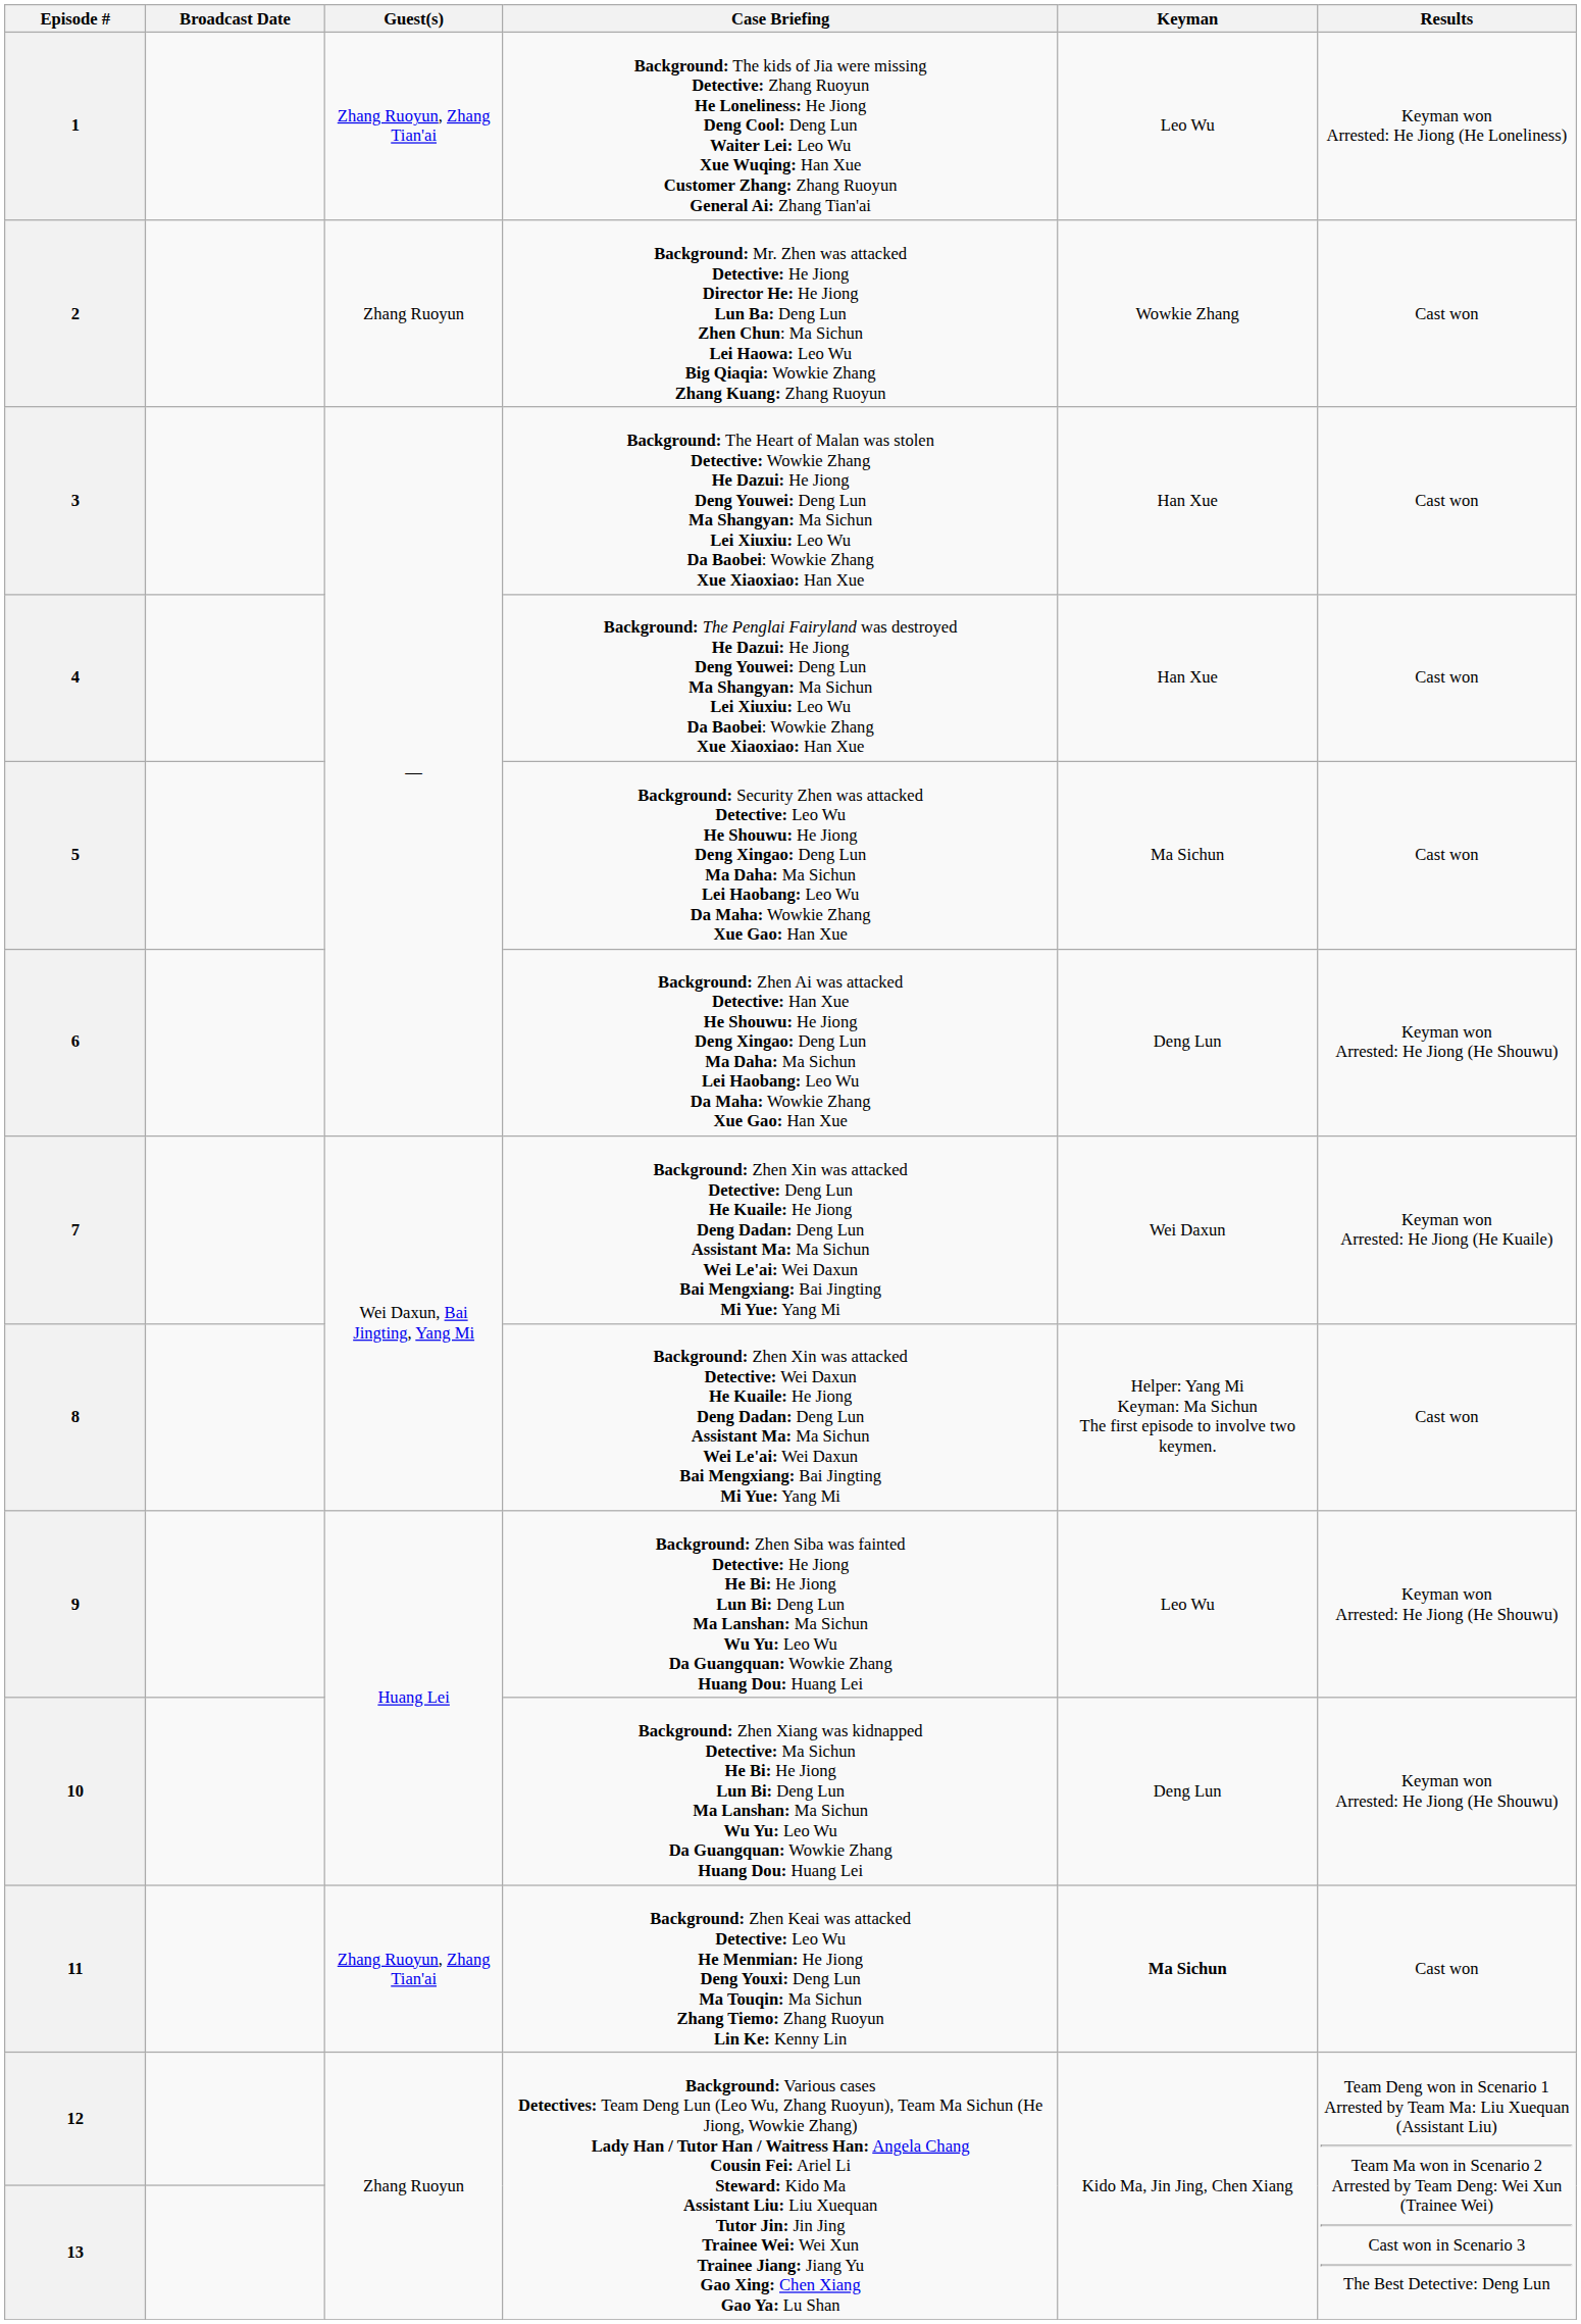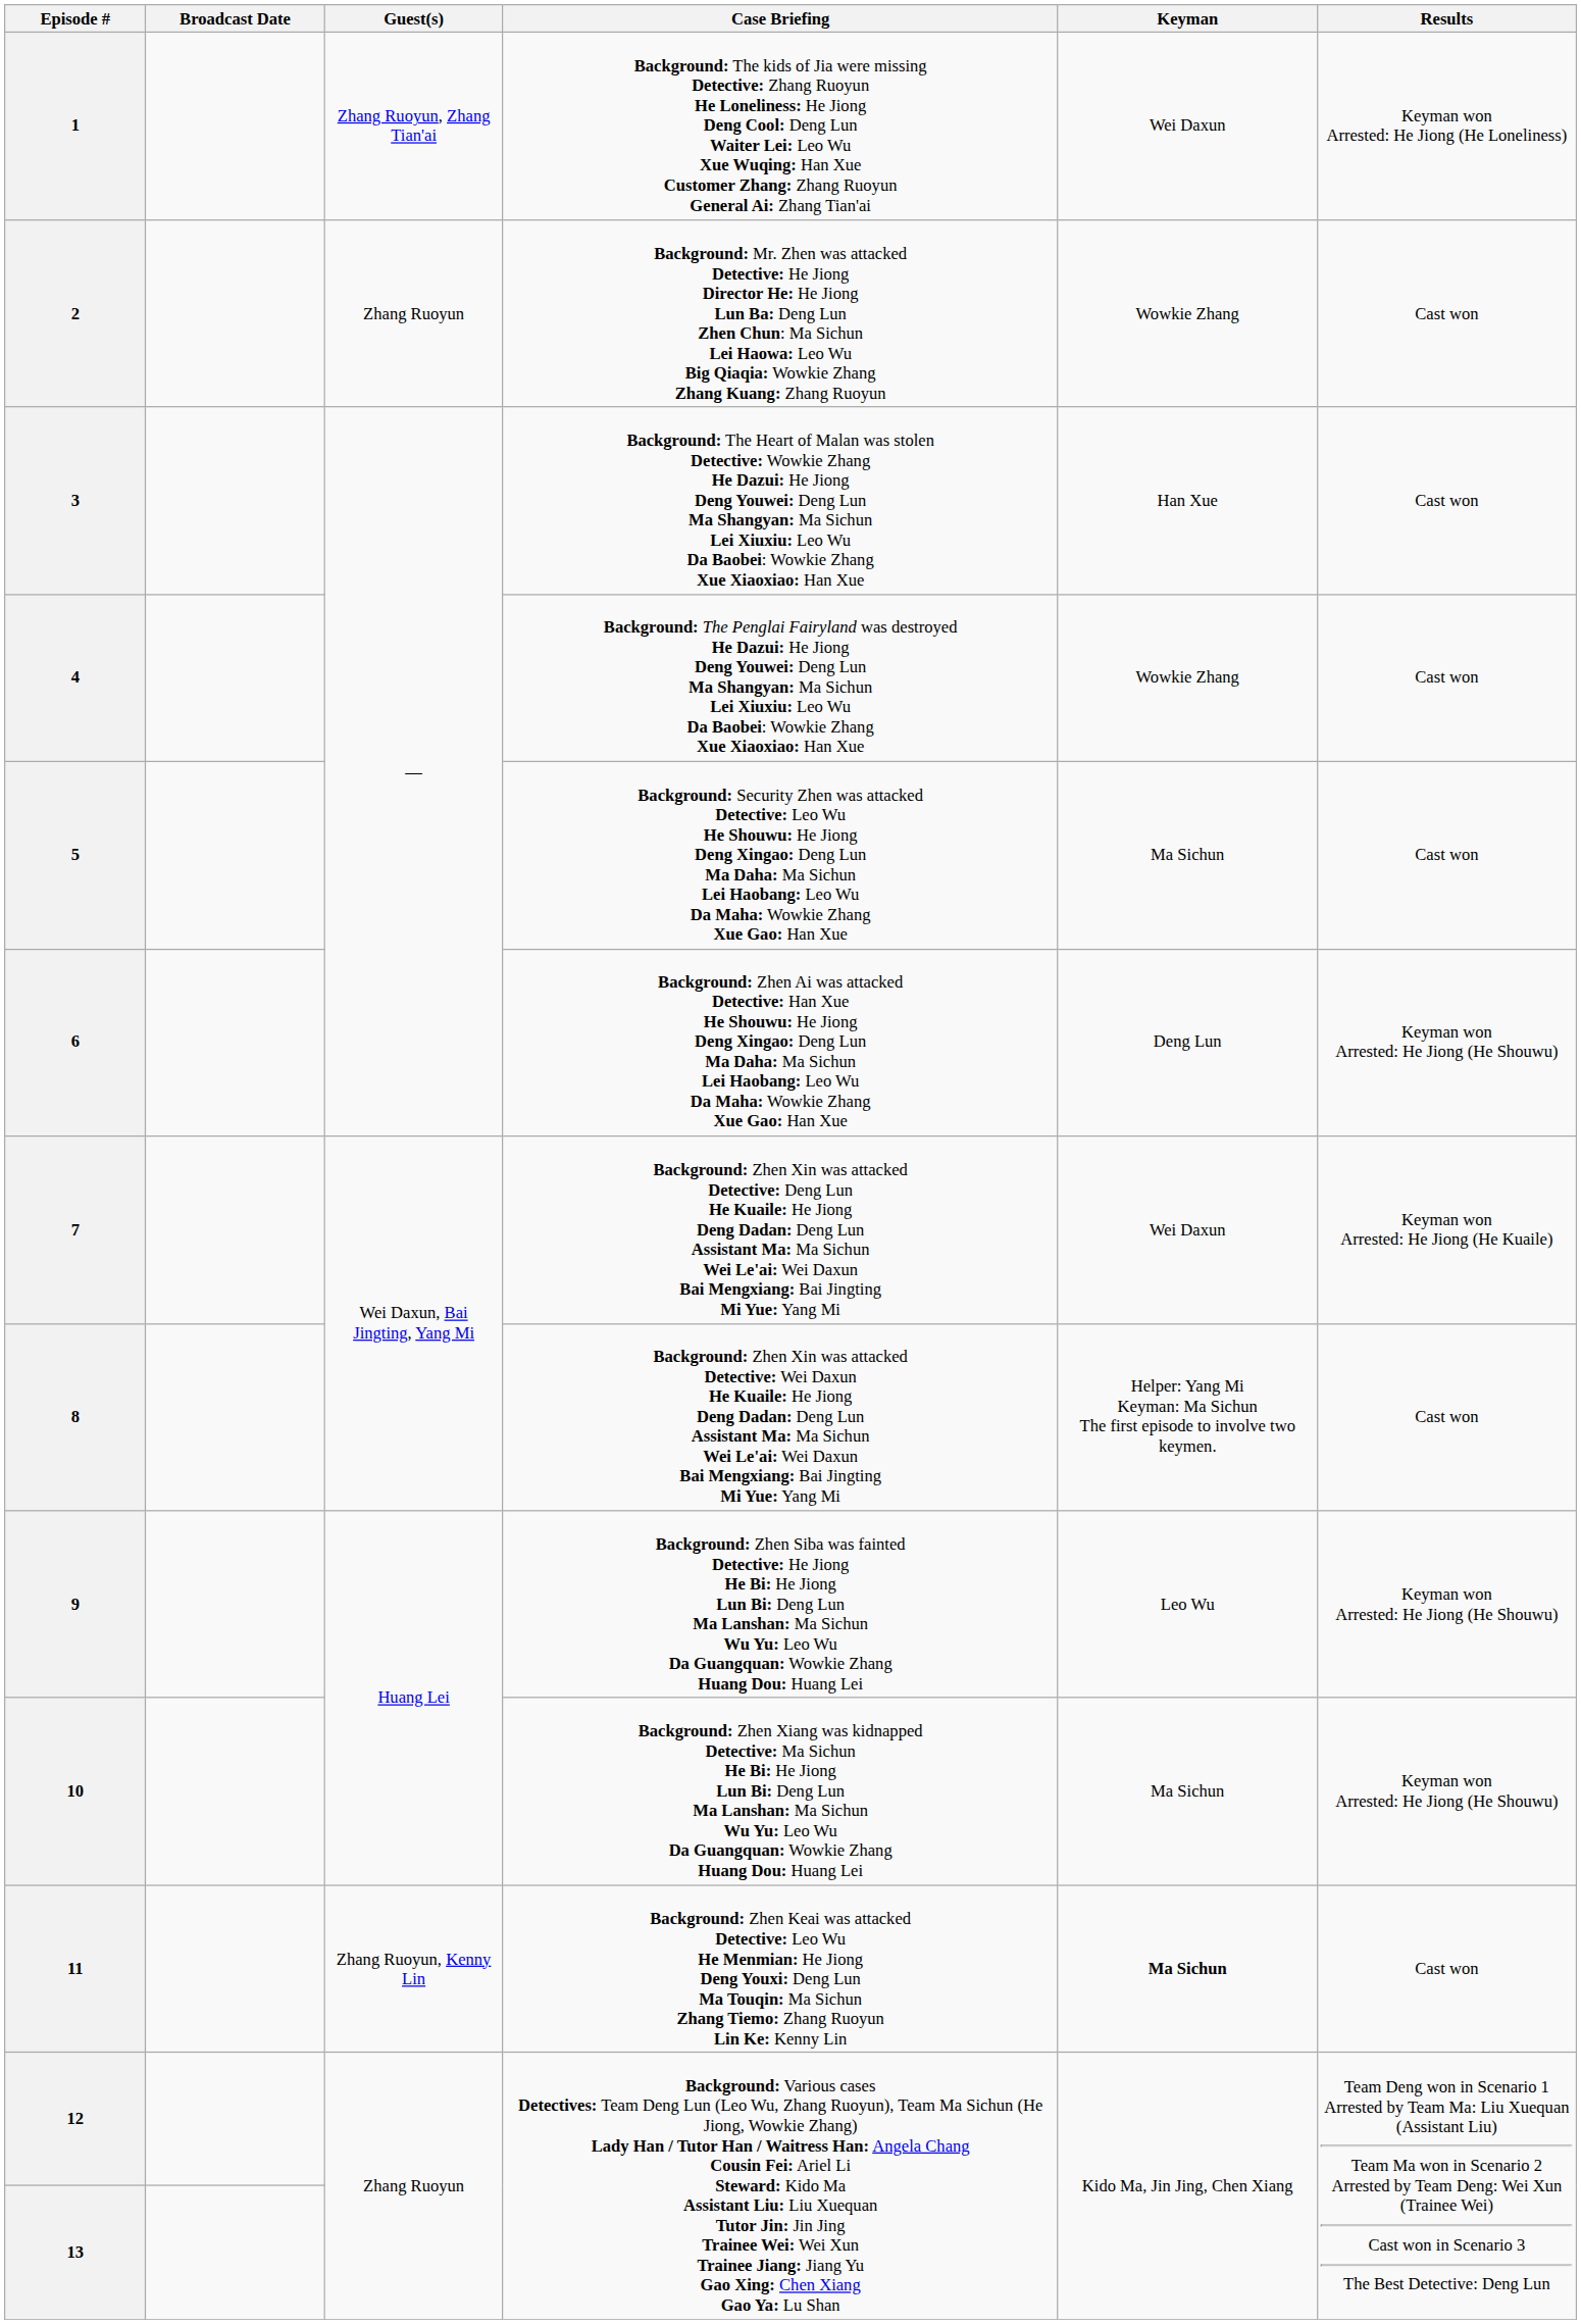1 | Keyman: Leo Wu -> Wei Daxun
4 | Keyman: Han Xue -> Wowkie Zhang
10 | Keyman: Deng Lun -> Ma Sichun
11 | Guest(s): Zhang Ruoyun, Zhang Tian'ai -> Zhang Ruoyun, Kenny Lin
